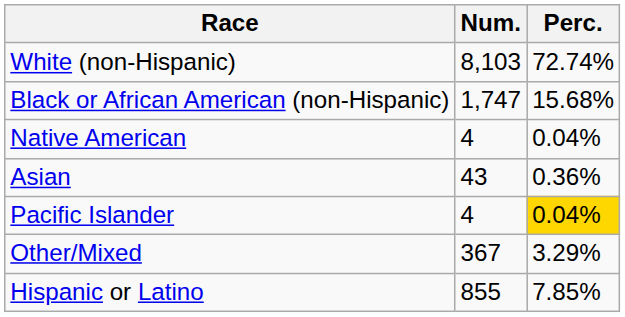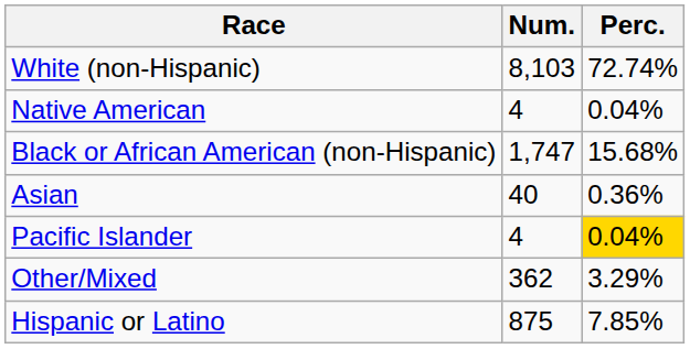rows swapped: Black or African American (non-Hispanic) <-> Native American
Asian | Num.: 43 -> 40
Other/Mixed | Num.: 367 -> 362
Hispanic or Latino | Num.: 855 -> 875
